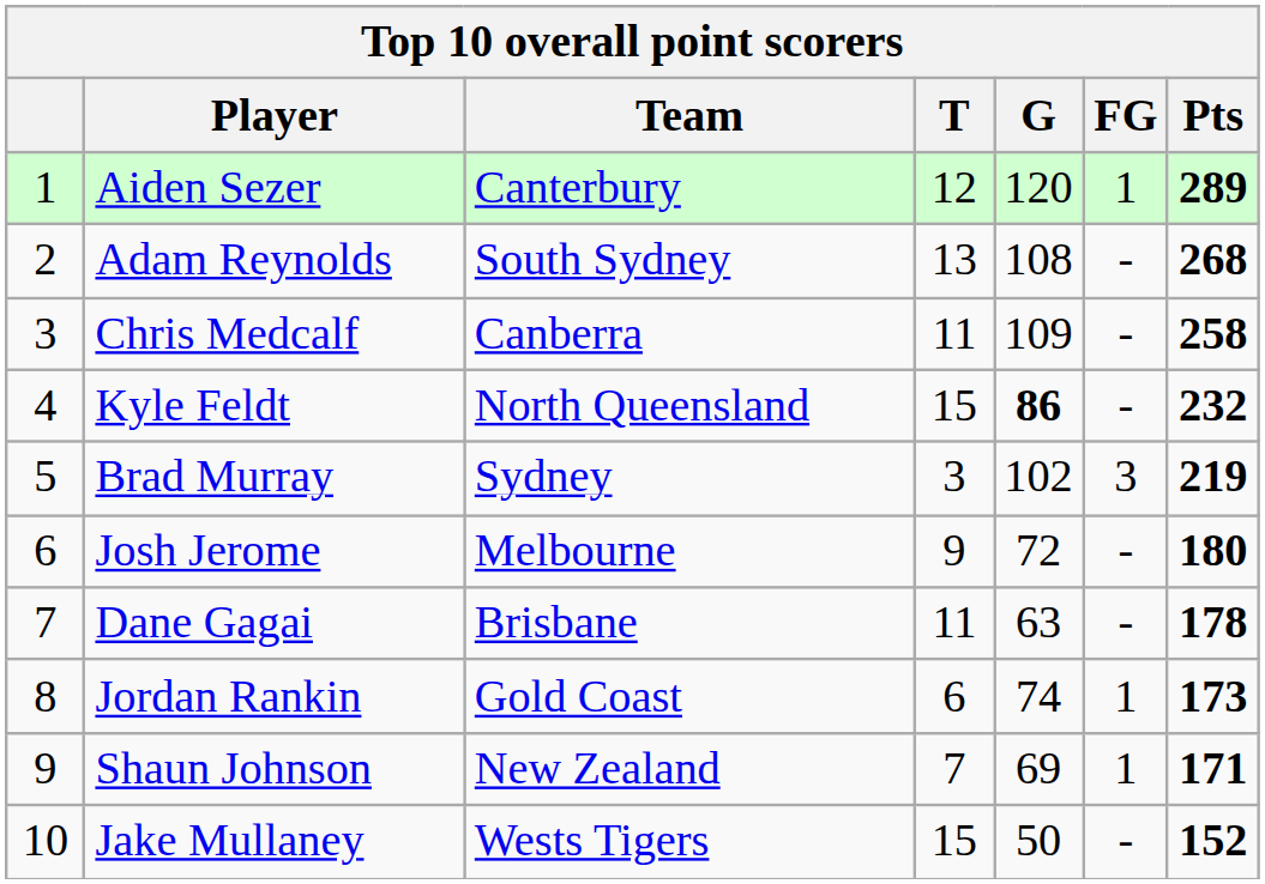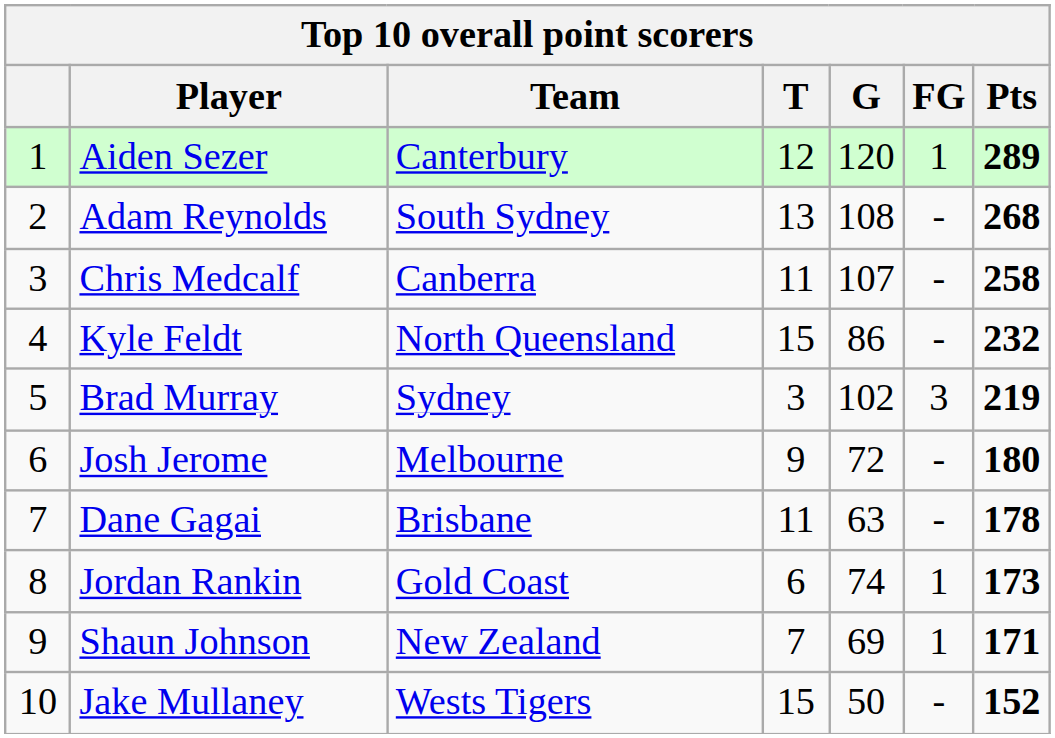Chris Medcalf | G: 109 -> 107
Kyle Feldt | G: bold -> normal
